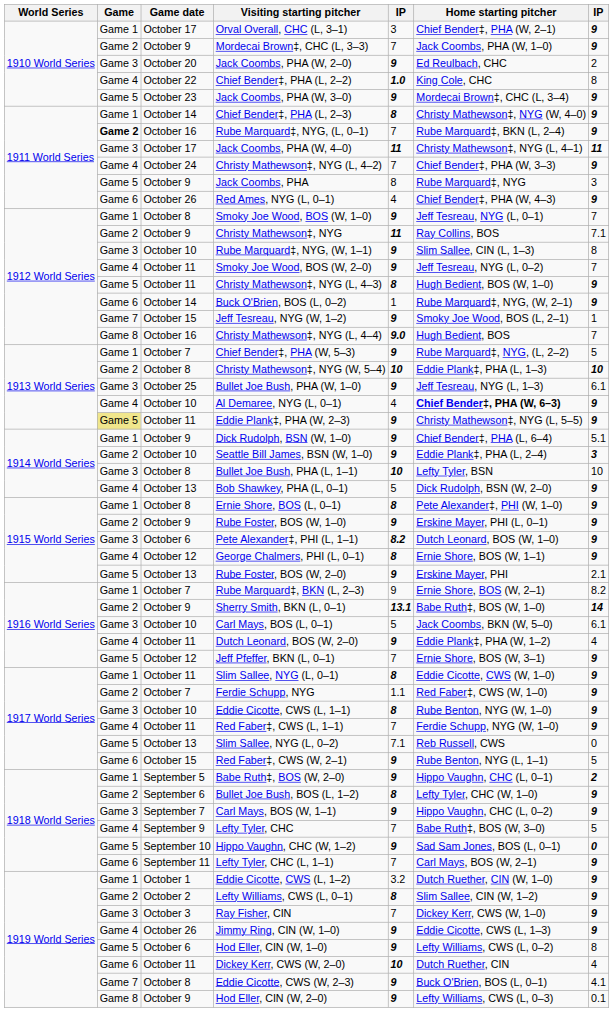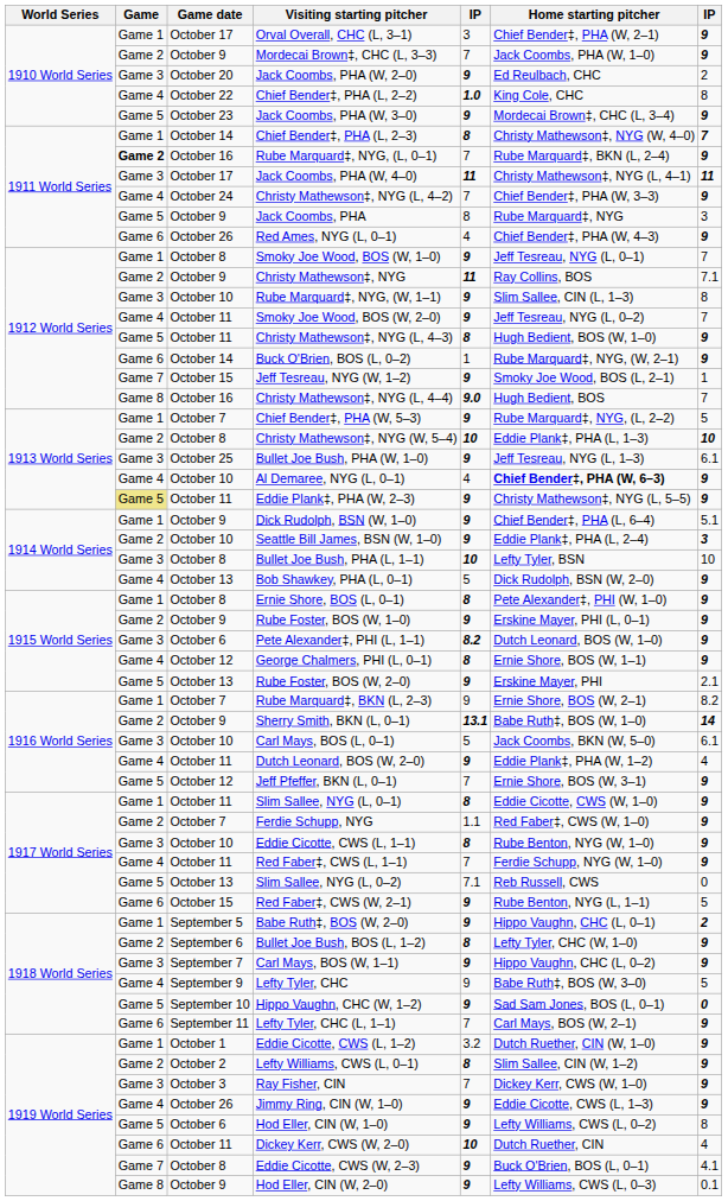Chief Bender‡, PHA (L, 2–3) | column 7: 9 -> 7
Lefty Tyler, CHC | column 5: 7 -> 9
